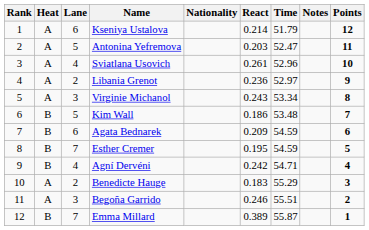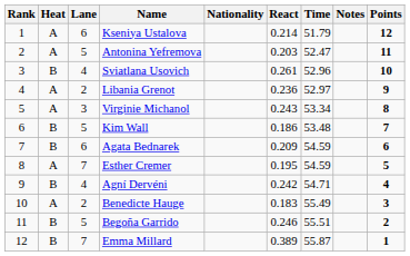Sviatlana Usovich | Heat: A -> B
Esther Cremer | Heat: B -> A
Benedicte Hauge | Time: 55.29 -> 55.49
Begoña Garrido | Heat: A -> B
Begoña Garrido | Lane: 3 -> 5
